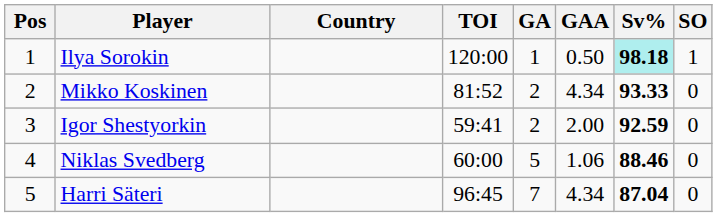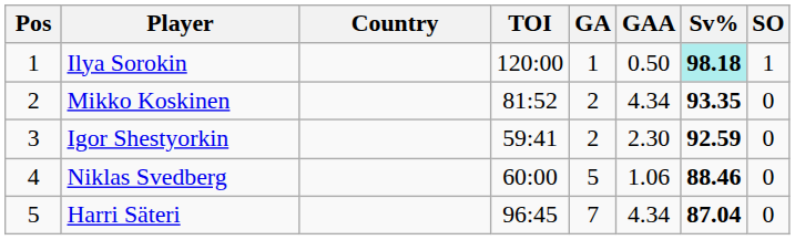Mikko Koskinen | Sv%: 93.33 -> 93.35
Igor Shestyorkin | GAA: 2.00 -> 2.30
